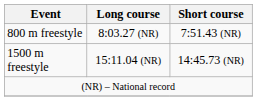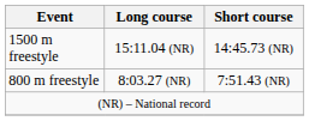rows swapped: 800 m freestyle <-> 1500 m freestyle
